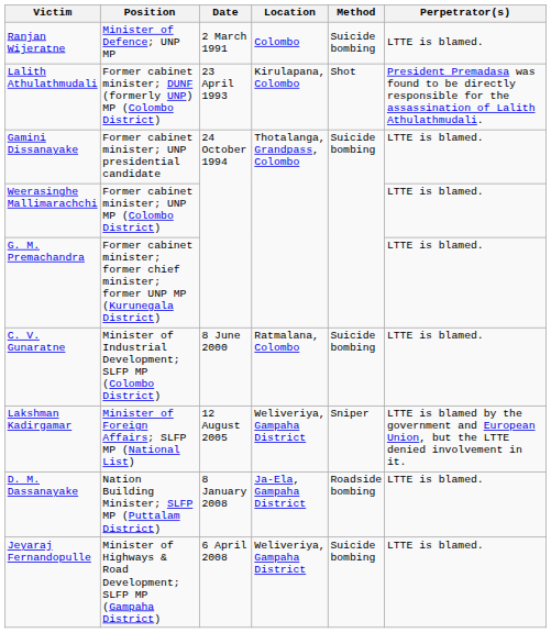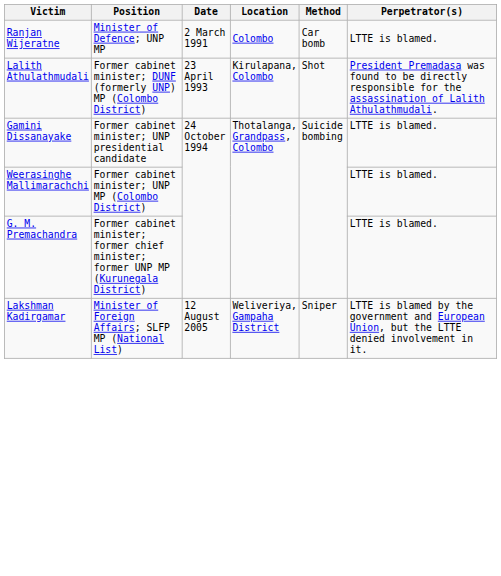Ranjan Wijeratne | Method: Suicide bombing -> Car bomb
- row: C. V. Gunaratne | Minister of Industrial Development; SLFP MP (Colombo District) | 8 June 2000 | Ratmalana, Colombo | Suicide bombing | LTTE is blamed.
- row: D. M. Dassanayake | Nation Building Minister; SLFP MP (Puttalam District) | 8 January 2008 | Ja-Ela, Gampaha District | Roadside bombing | LTTE is blamed.
- row: Jeyaraj Fernandopulle | Minister of Highways & Road Development; SLFP MP (Gampaha District) | 6 April 2008 | Weliveriya, Gampaha District | Suicide bombing | LTTE is blamed.
